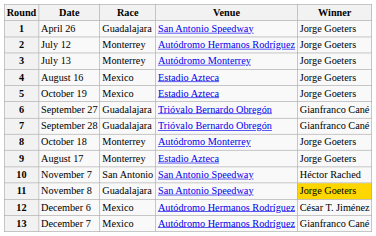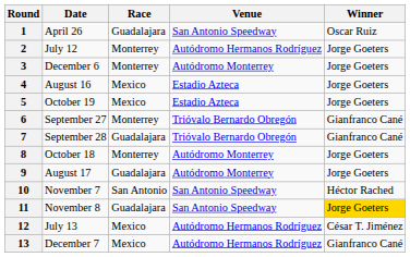1 | Winner: Jorge Goeters -> Oscar Ruiz
3 | Date: July 13 -> December 6
6 | Race: Guadalajara -> Monterrey
9 | Race: Monterrey -> Guadalajara
9 | Venue: Estadio Azteca -> Autódromo Monterrey
12 | Date: December 6 -> July 13
